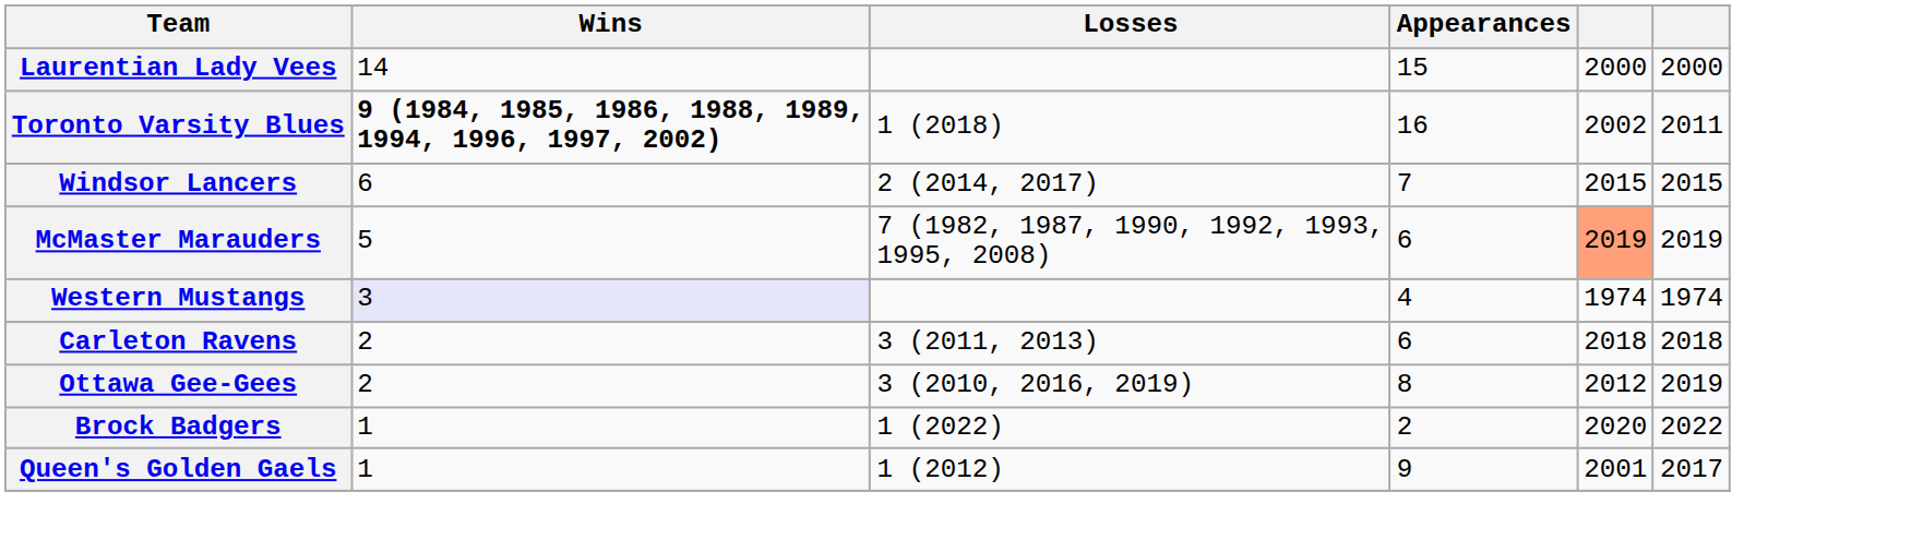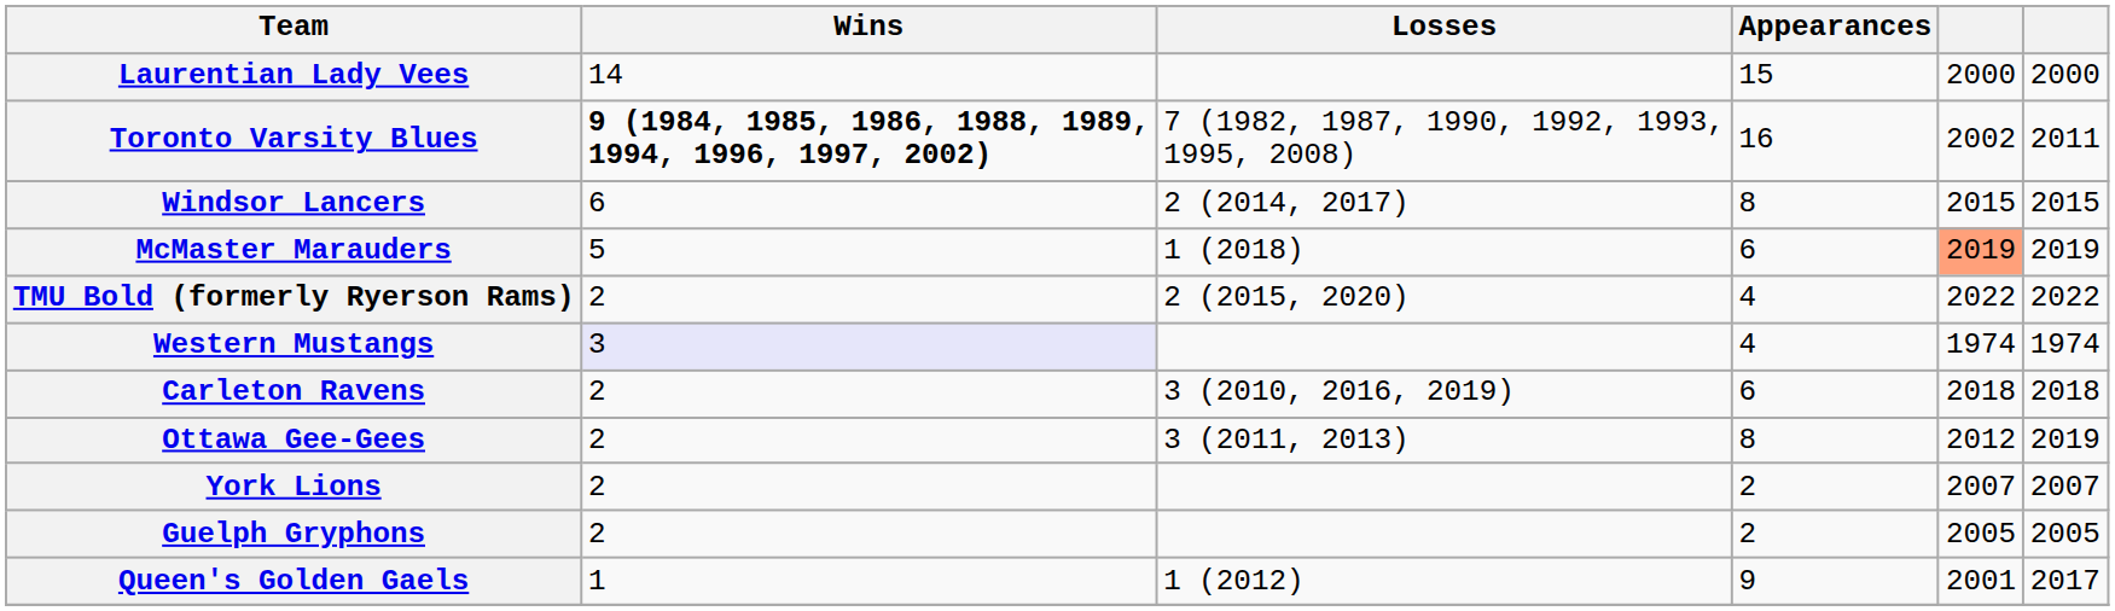Toronto Varsity Blues | Losses: 1 (2018) -> 7 (1982, 1987, 1990, 1992, 1993, 1995, 2008)
Windsor Lancers | Appearances: 7 -> 8
McMaster Marauders | Losses: 7 (1982, 1987, 1990, 1992, 1993, 1995, 2008) -> 1 (2018)
+ row: TMU Bold (formerly Ryerson Rams) | 2 | 2 (2015, 2020) | 4 | 2022 | 2022
Carleton Ravens | Losses: 3 (2011, 2013) -> 3 (2010, 2016, 2019)
Ottawa Gee-Gees | Losses: 3 (2010, 2016, 2019) -> 3 (2011, 2013)
+ row: York Lions | 2 | 2 | 2007 | 2007
+ row: Guelph Gryphons | 2 | 2 | 2005 | 2005
- row: Brock Badgers | 1 | 1 (2022) | 2 | 2020 | 2022
